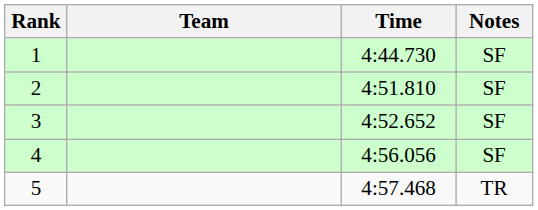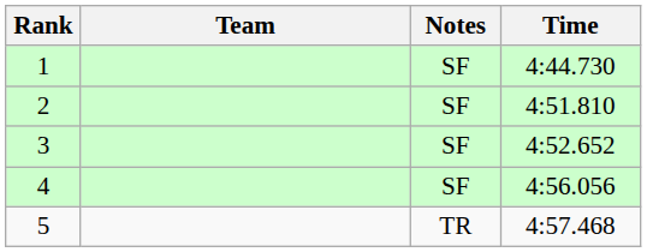columns swapped: Time <-> Notes
